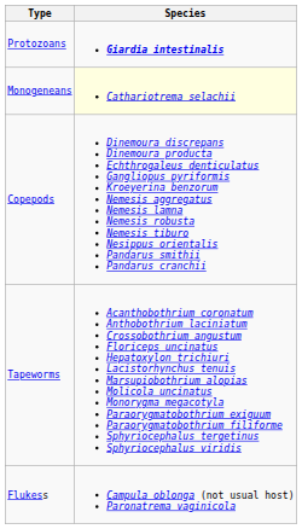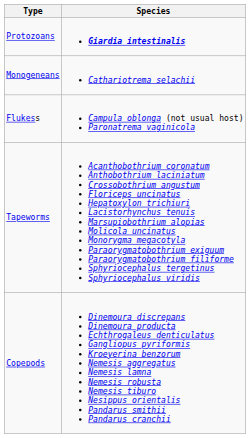Monogeneans | Species: lightyellow background -> no background
rows swapped: Flukess <-> Copepods
